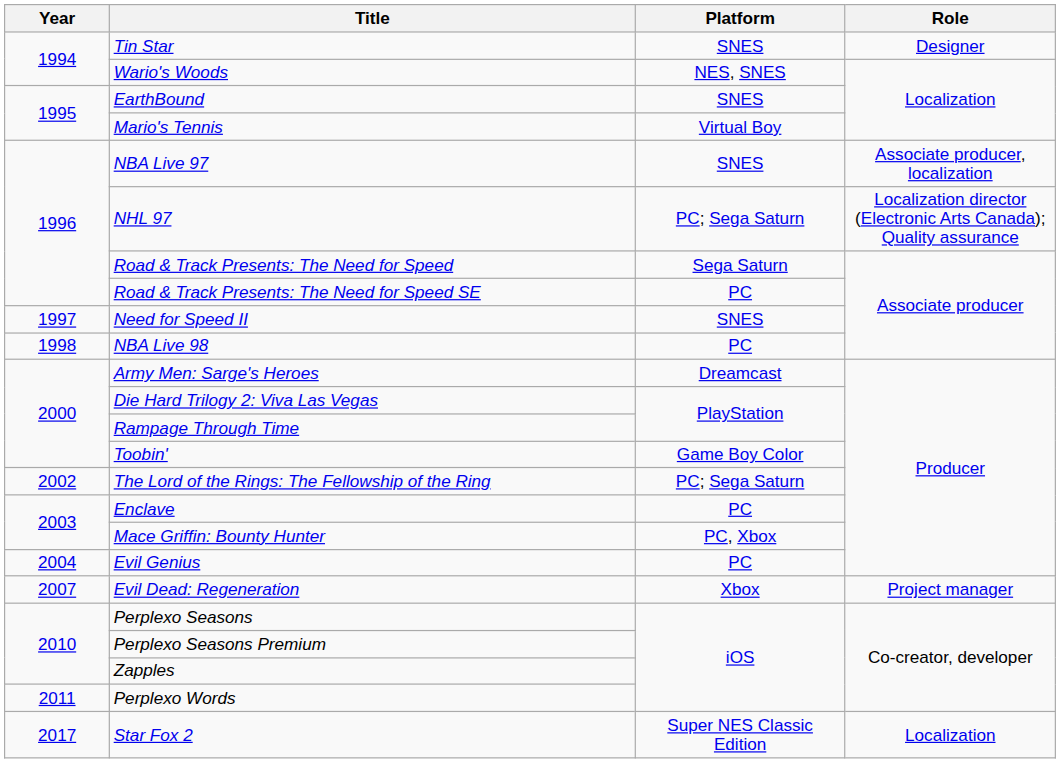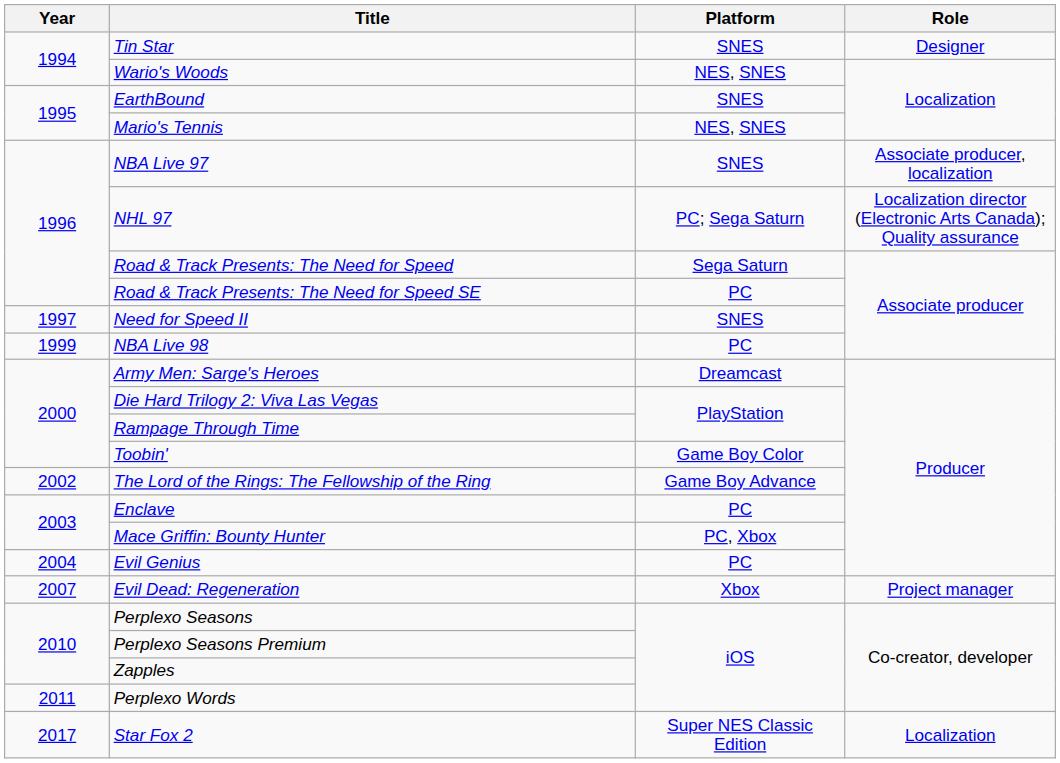Mario's Tennis | Platform: Virtual Boy -> NES, SNES
NBA Live 98 | Year: 1998 -> 1999
The Lord of the Rings: The Fellowship of the Ring | Platform: PC; Sega Saturn -> Game Boy Advance
